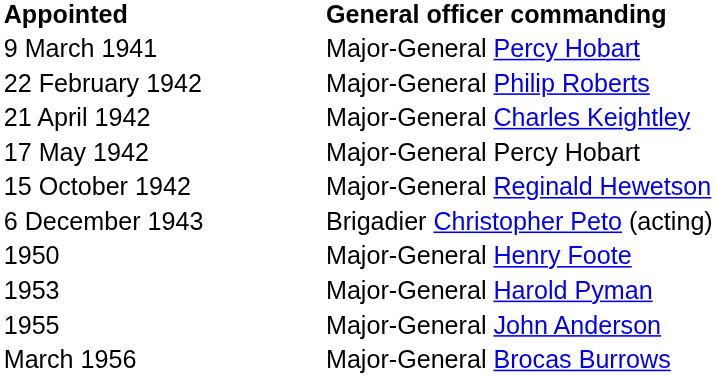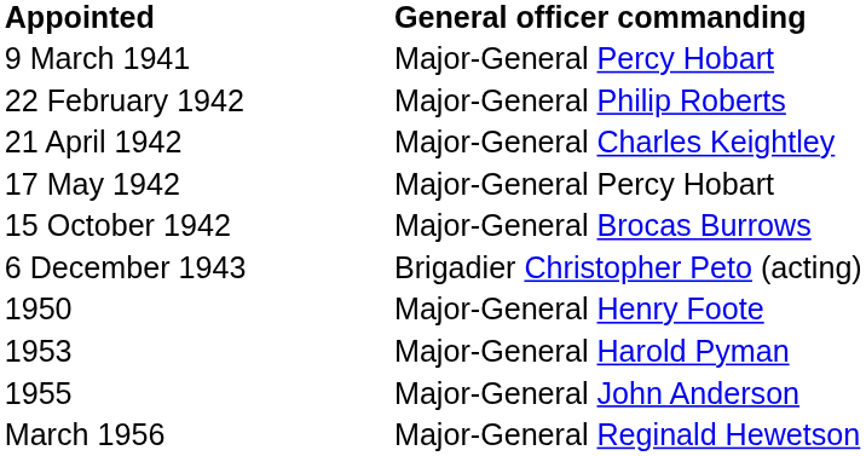15 October 1942 | General officer commanding: Major-General Reginald Hewetson -> Major-General Brocas Burrows
March 1956 | General officer commanding: Major-General Brocas Burrows -> Major-General Reginald Hewetson
